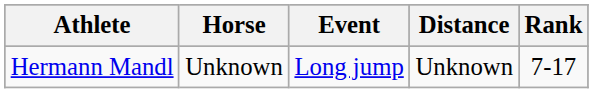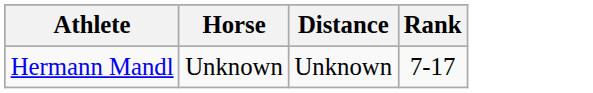- column: Event | Long jump
